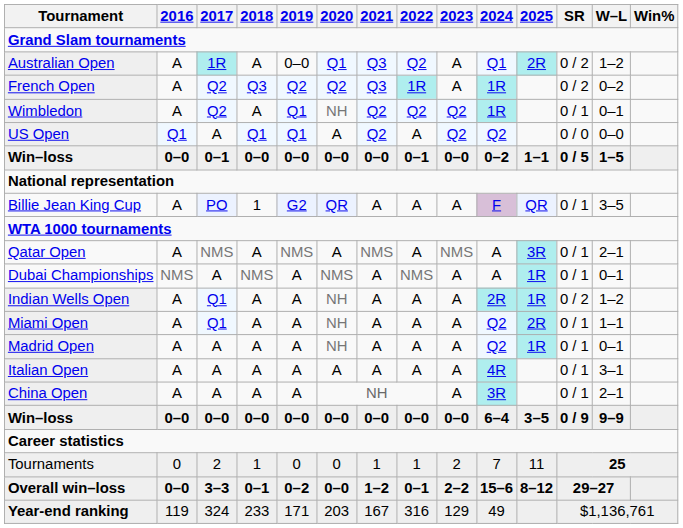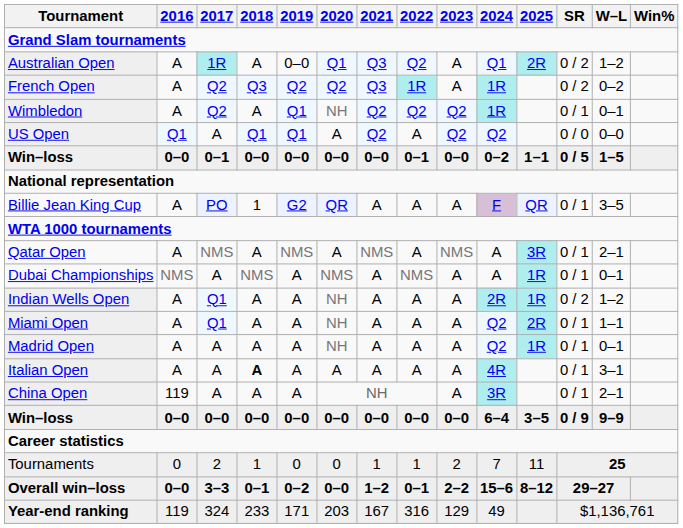Italian Open | 2018: normal -> bold
China Open | 2016: A -> 119
